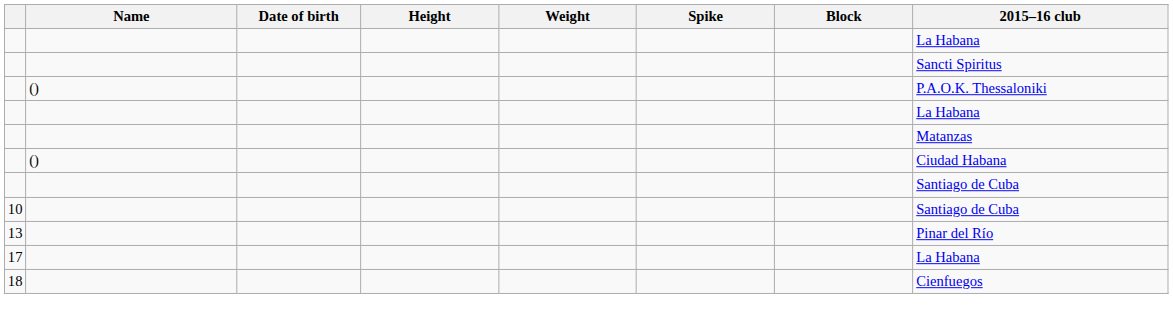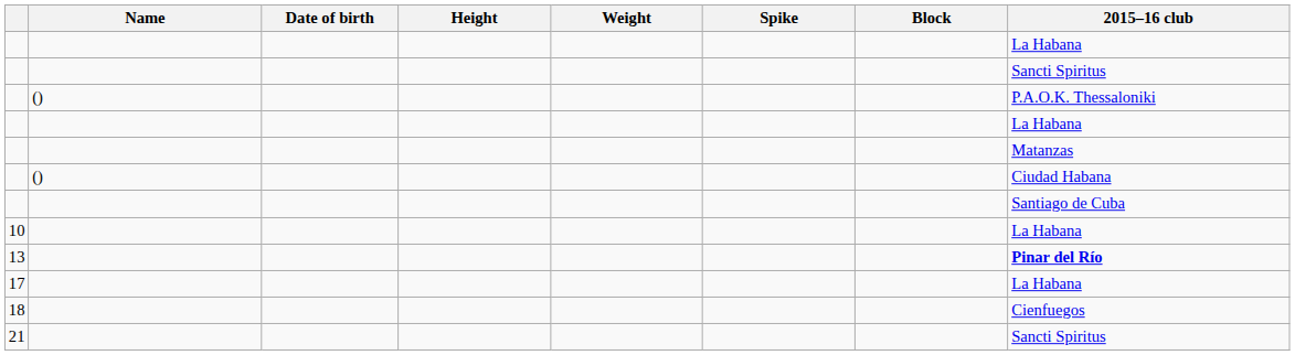10 | 2015–16 club: Santiago de Cuba -> La Habana
13 | 2015–16 club: normal -> bold
+ row: 21 | Sancti Spiritus
